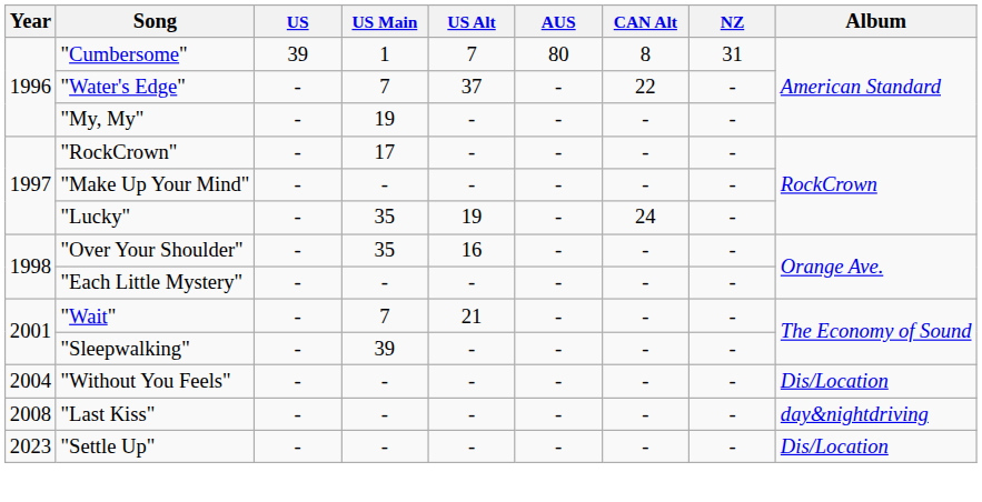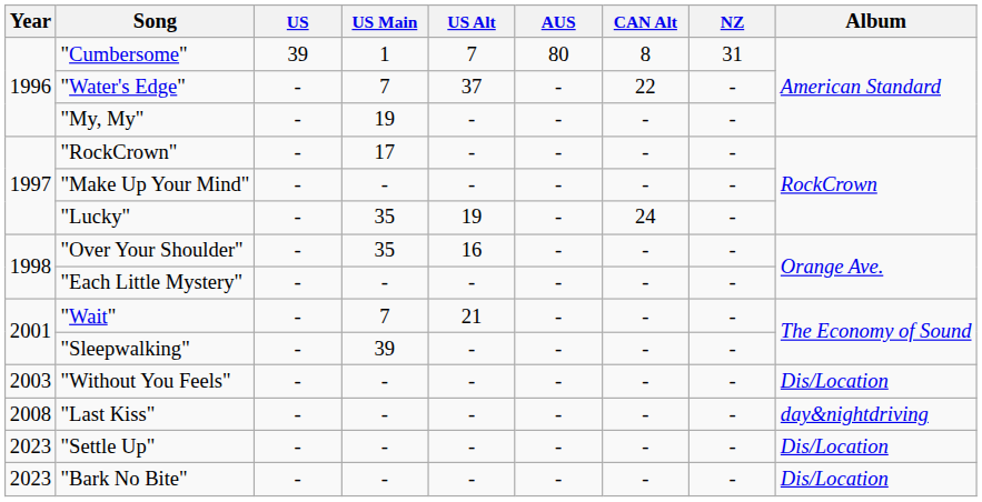"Without You Feels" | Year: 2004 -> 2003
+ row: 2023 | "Bark No Bite" | - | - | - | - | - | - | Dis/Location
